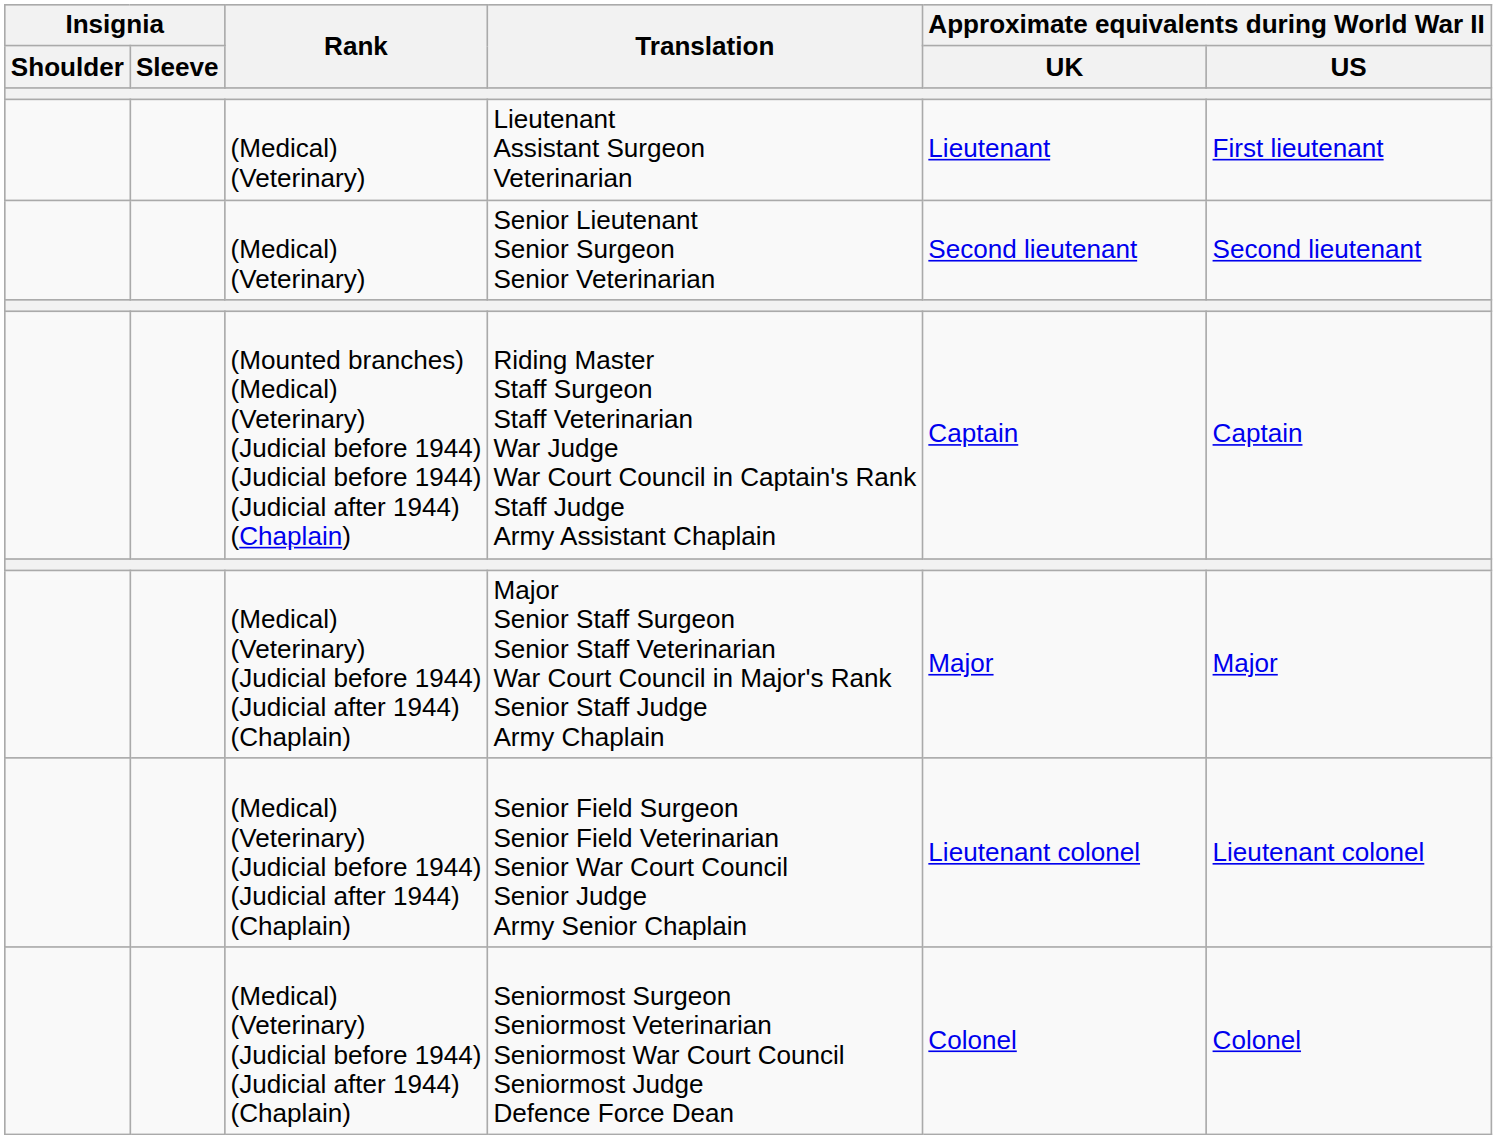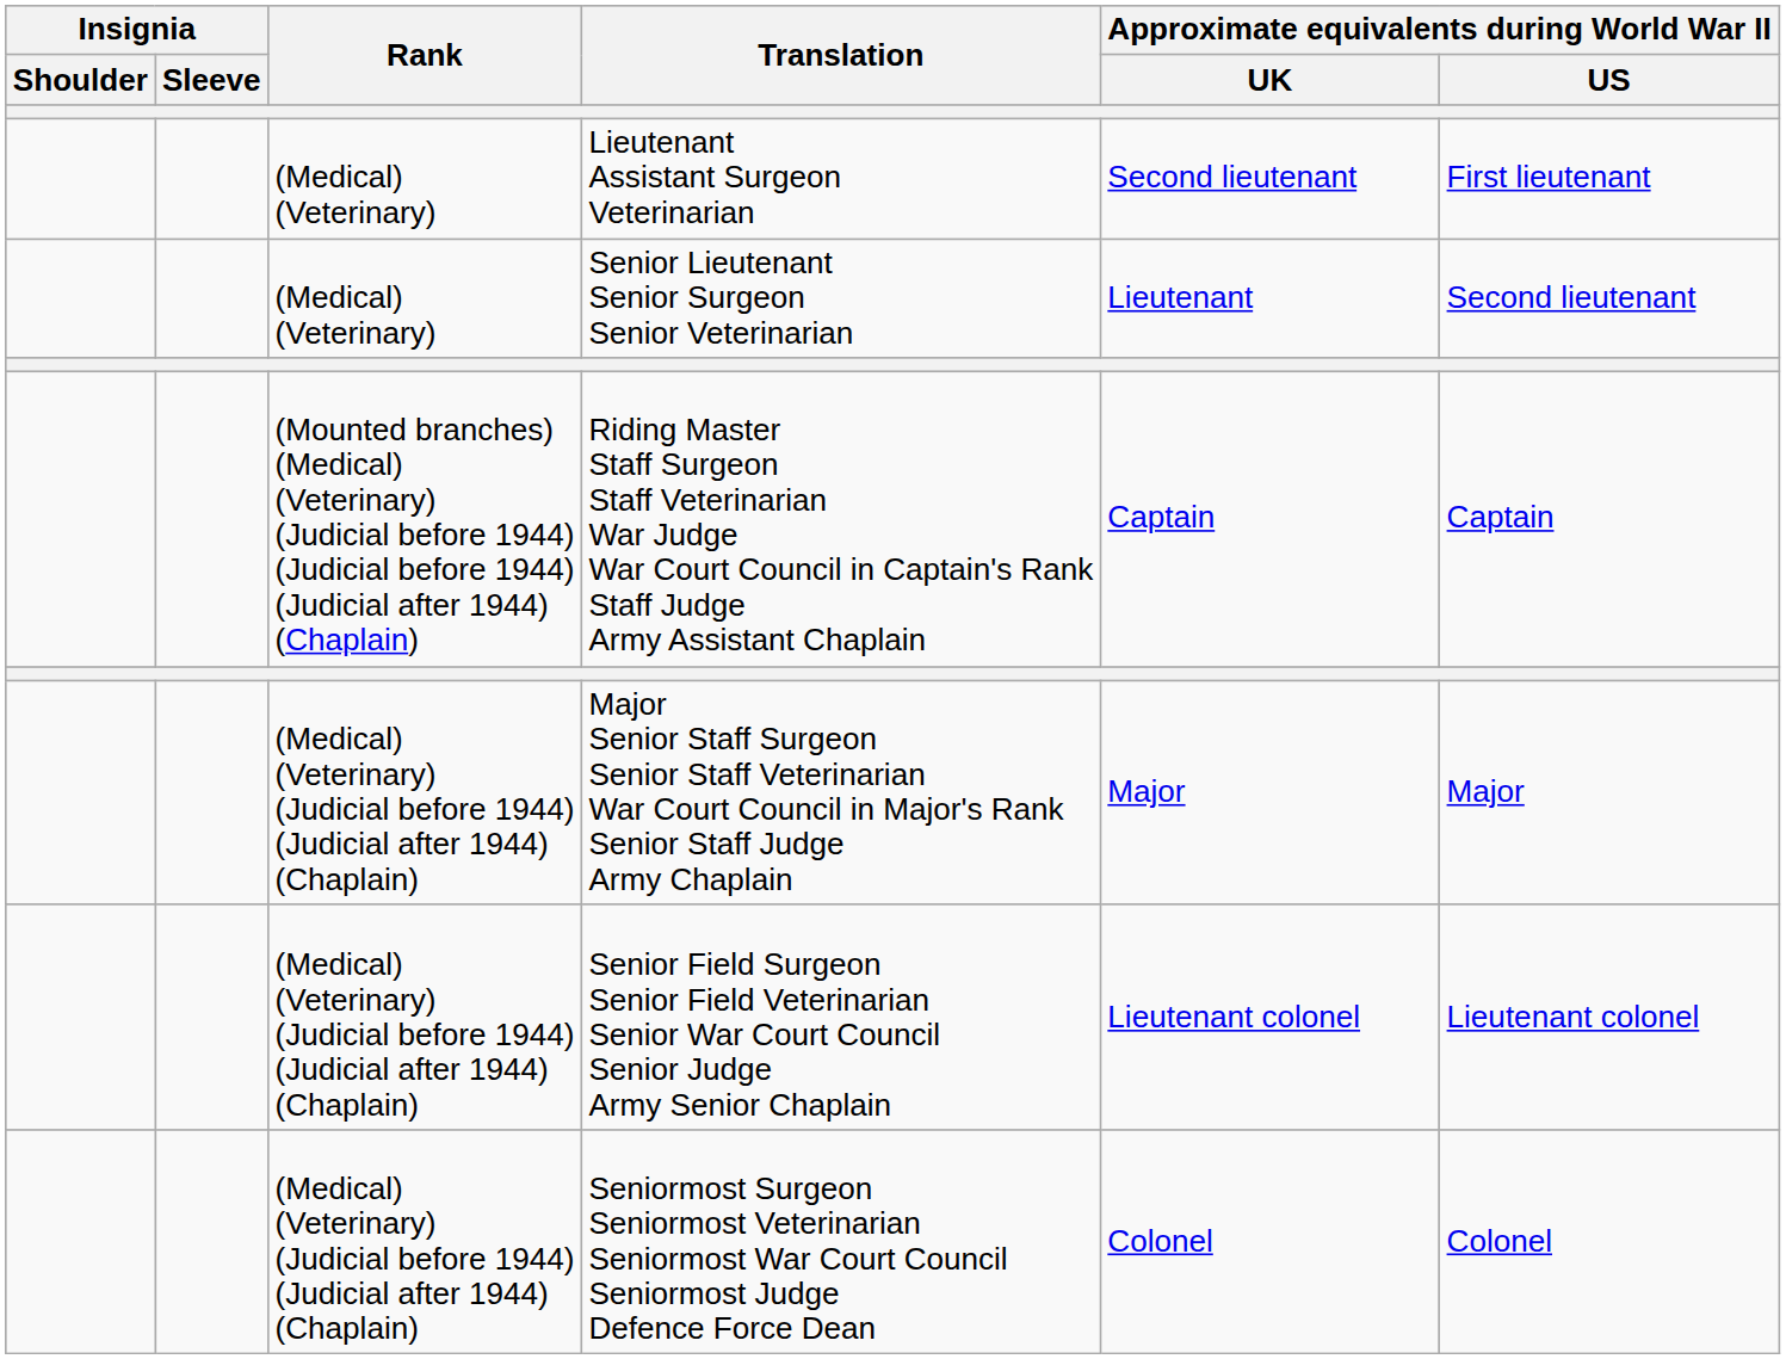Lieutenant Assistant Surgeon Veterinarian | Approximate equivalents during World War II / UK: Lieutenant -> Second lieutenant
Senior Lieutenant Senior Surgeon Senior Veterinarian | Approximate equivalents during World War II / UK: Second lieutenant -> Lieutenant
